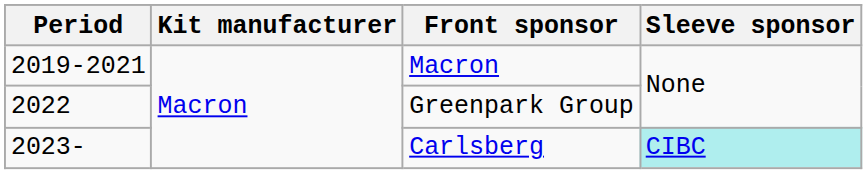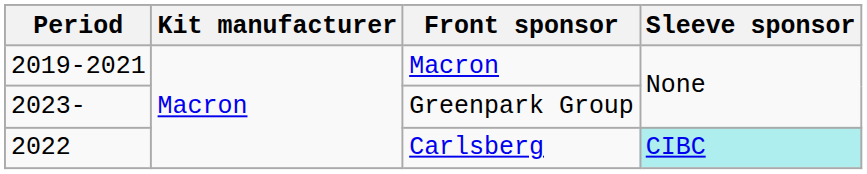Greenpark Group | Period: 2022 -> 2023-
Carlsberg | Period: 2023- -> 2022
